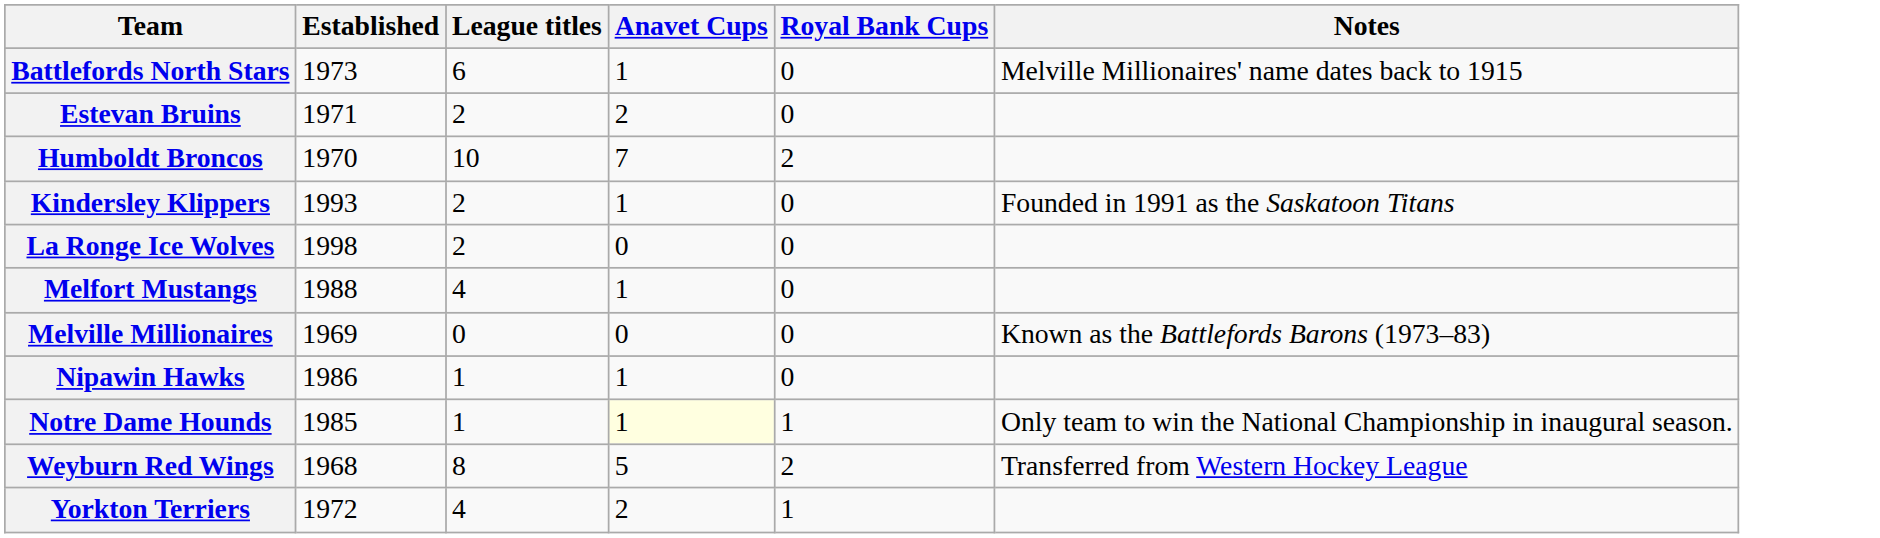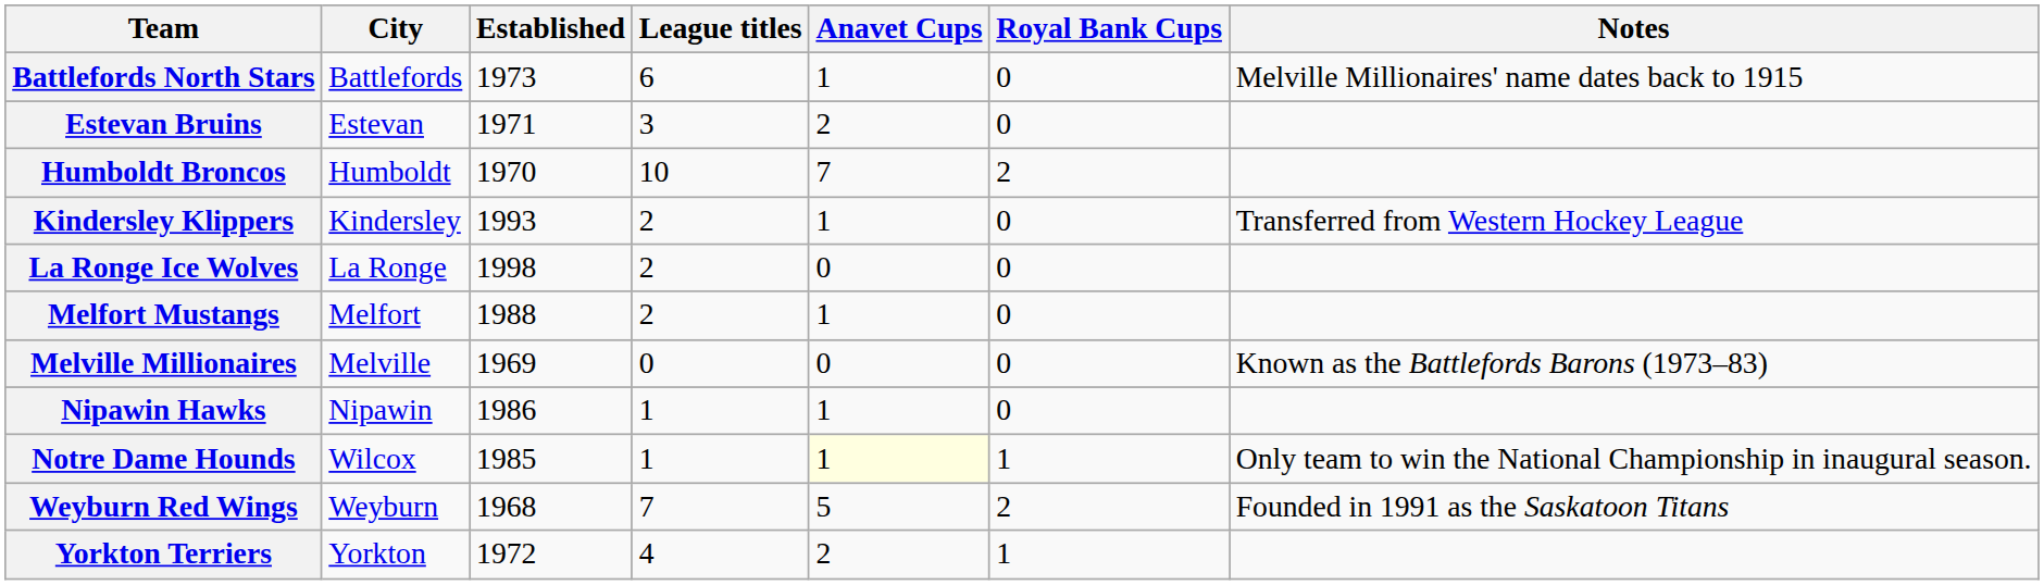+ column: City | Battlefords | Estevan | Humboldt | Kindersley | La Ronge | Melfort | Melville | Nipawin | Wilcox | Weyburn | Yorkton
Estevan Bruins | League titles: 2 -> 3
Kindersley Klippers | Notes: Founded in 1991 as the Saskatoon Titans -> Transferred from Western Hockey League
Melfort Mustangs | League titles: 4 -> 2
Weyburn Red Wings | League titles: 8 -> 7
Weyburn Red Wings | Notes: Transferred from Western Hockey League -> Founded in 1991 as the Saskatoon Titans
